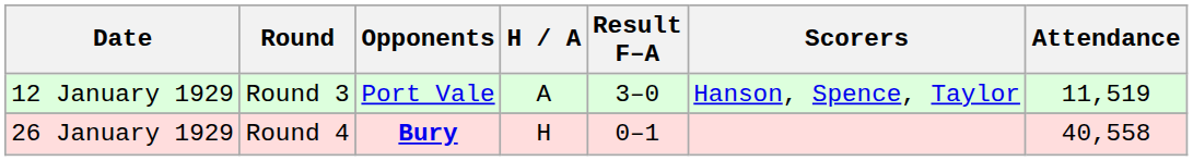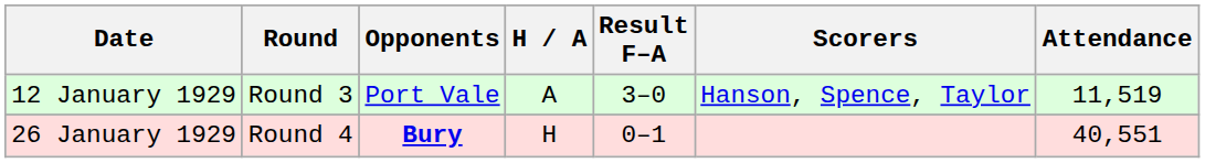26 January 1929 | Attendance: 40,558 -> 40,551
